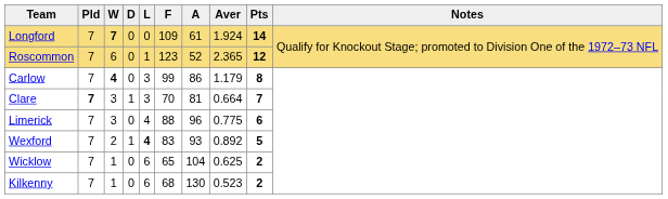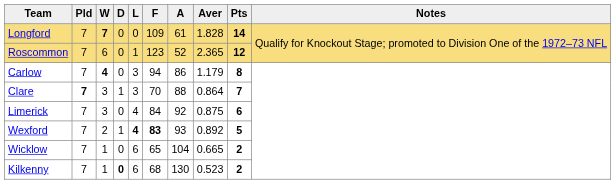Longford | Aver: 1.924 -> 1.828
Carlow | F: 99 -> 94
Clare | A: 81 -> 88
Clare | Aver: 0.664 -> 0.864
Limerick | F: 88 -> 84
Limerick | A: 96 -> 92
Limerick | Aver: 0.775 -> 0.875
Wexford | F: normal -> bold
Wicklow | Aver: 0.625 -> 0.665
Kilkenny | D: normal -> bold
